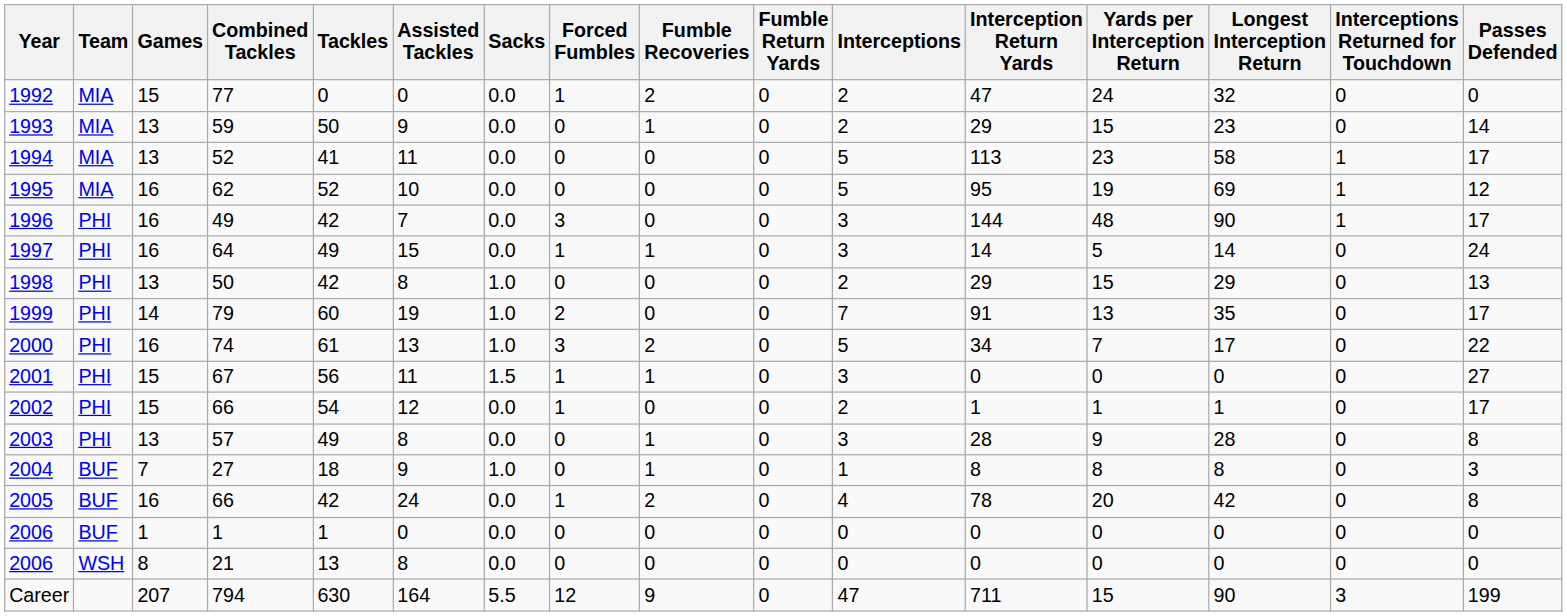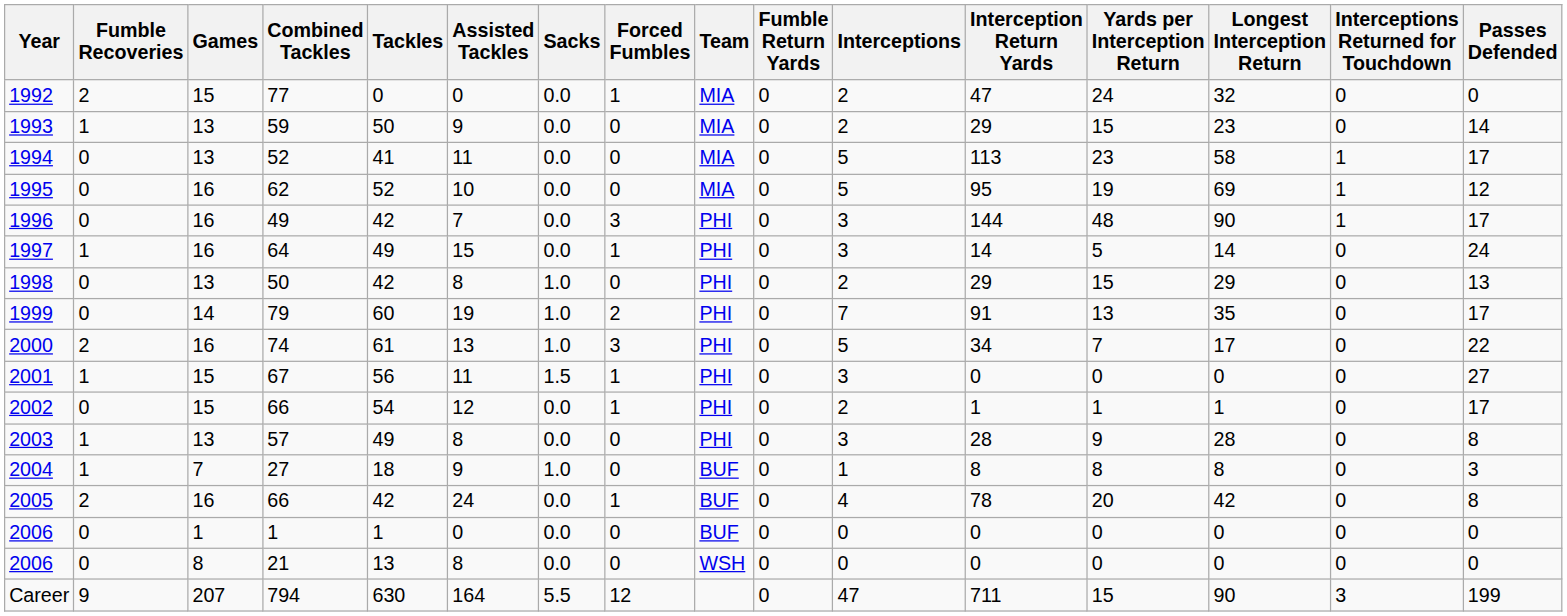columns swapped: Team <-> Fumble Recoveries
